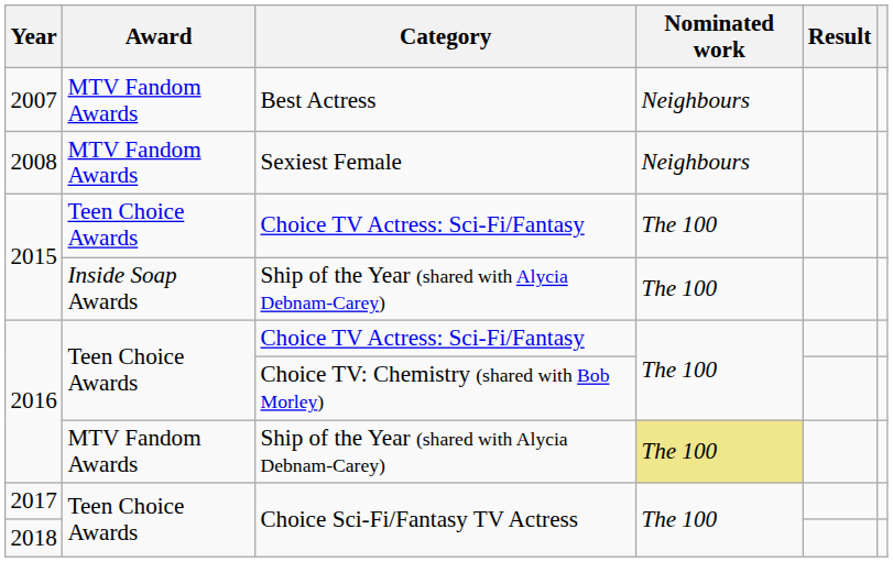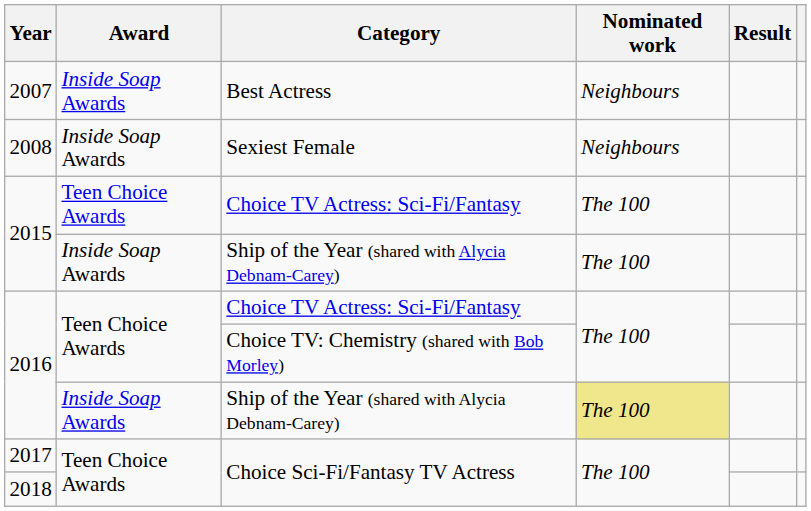2007 | Award: MTV Fandom Awards -> Inside Soap Awards
2008 | Award: MTV Fandom Awards -> Inside Soap Awards
2016 / Ship of the Year (shared with Alycia Debnam-Carey) | Award: MTV Fandom Awards -> Inside Soap Awards
